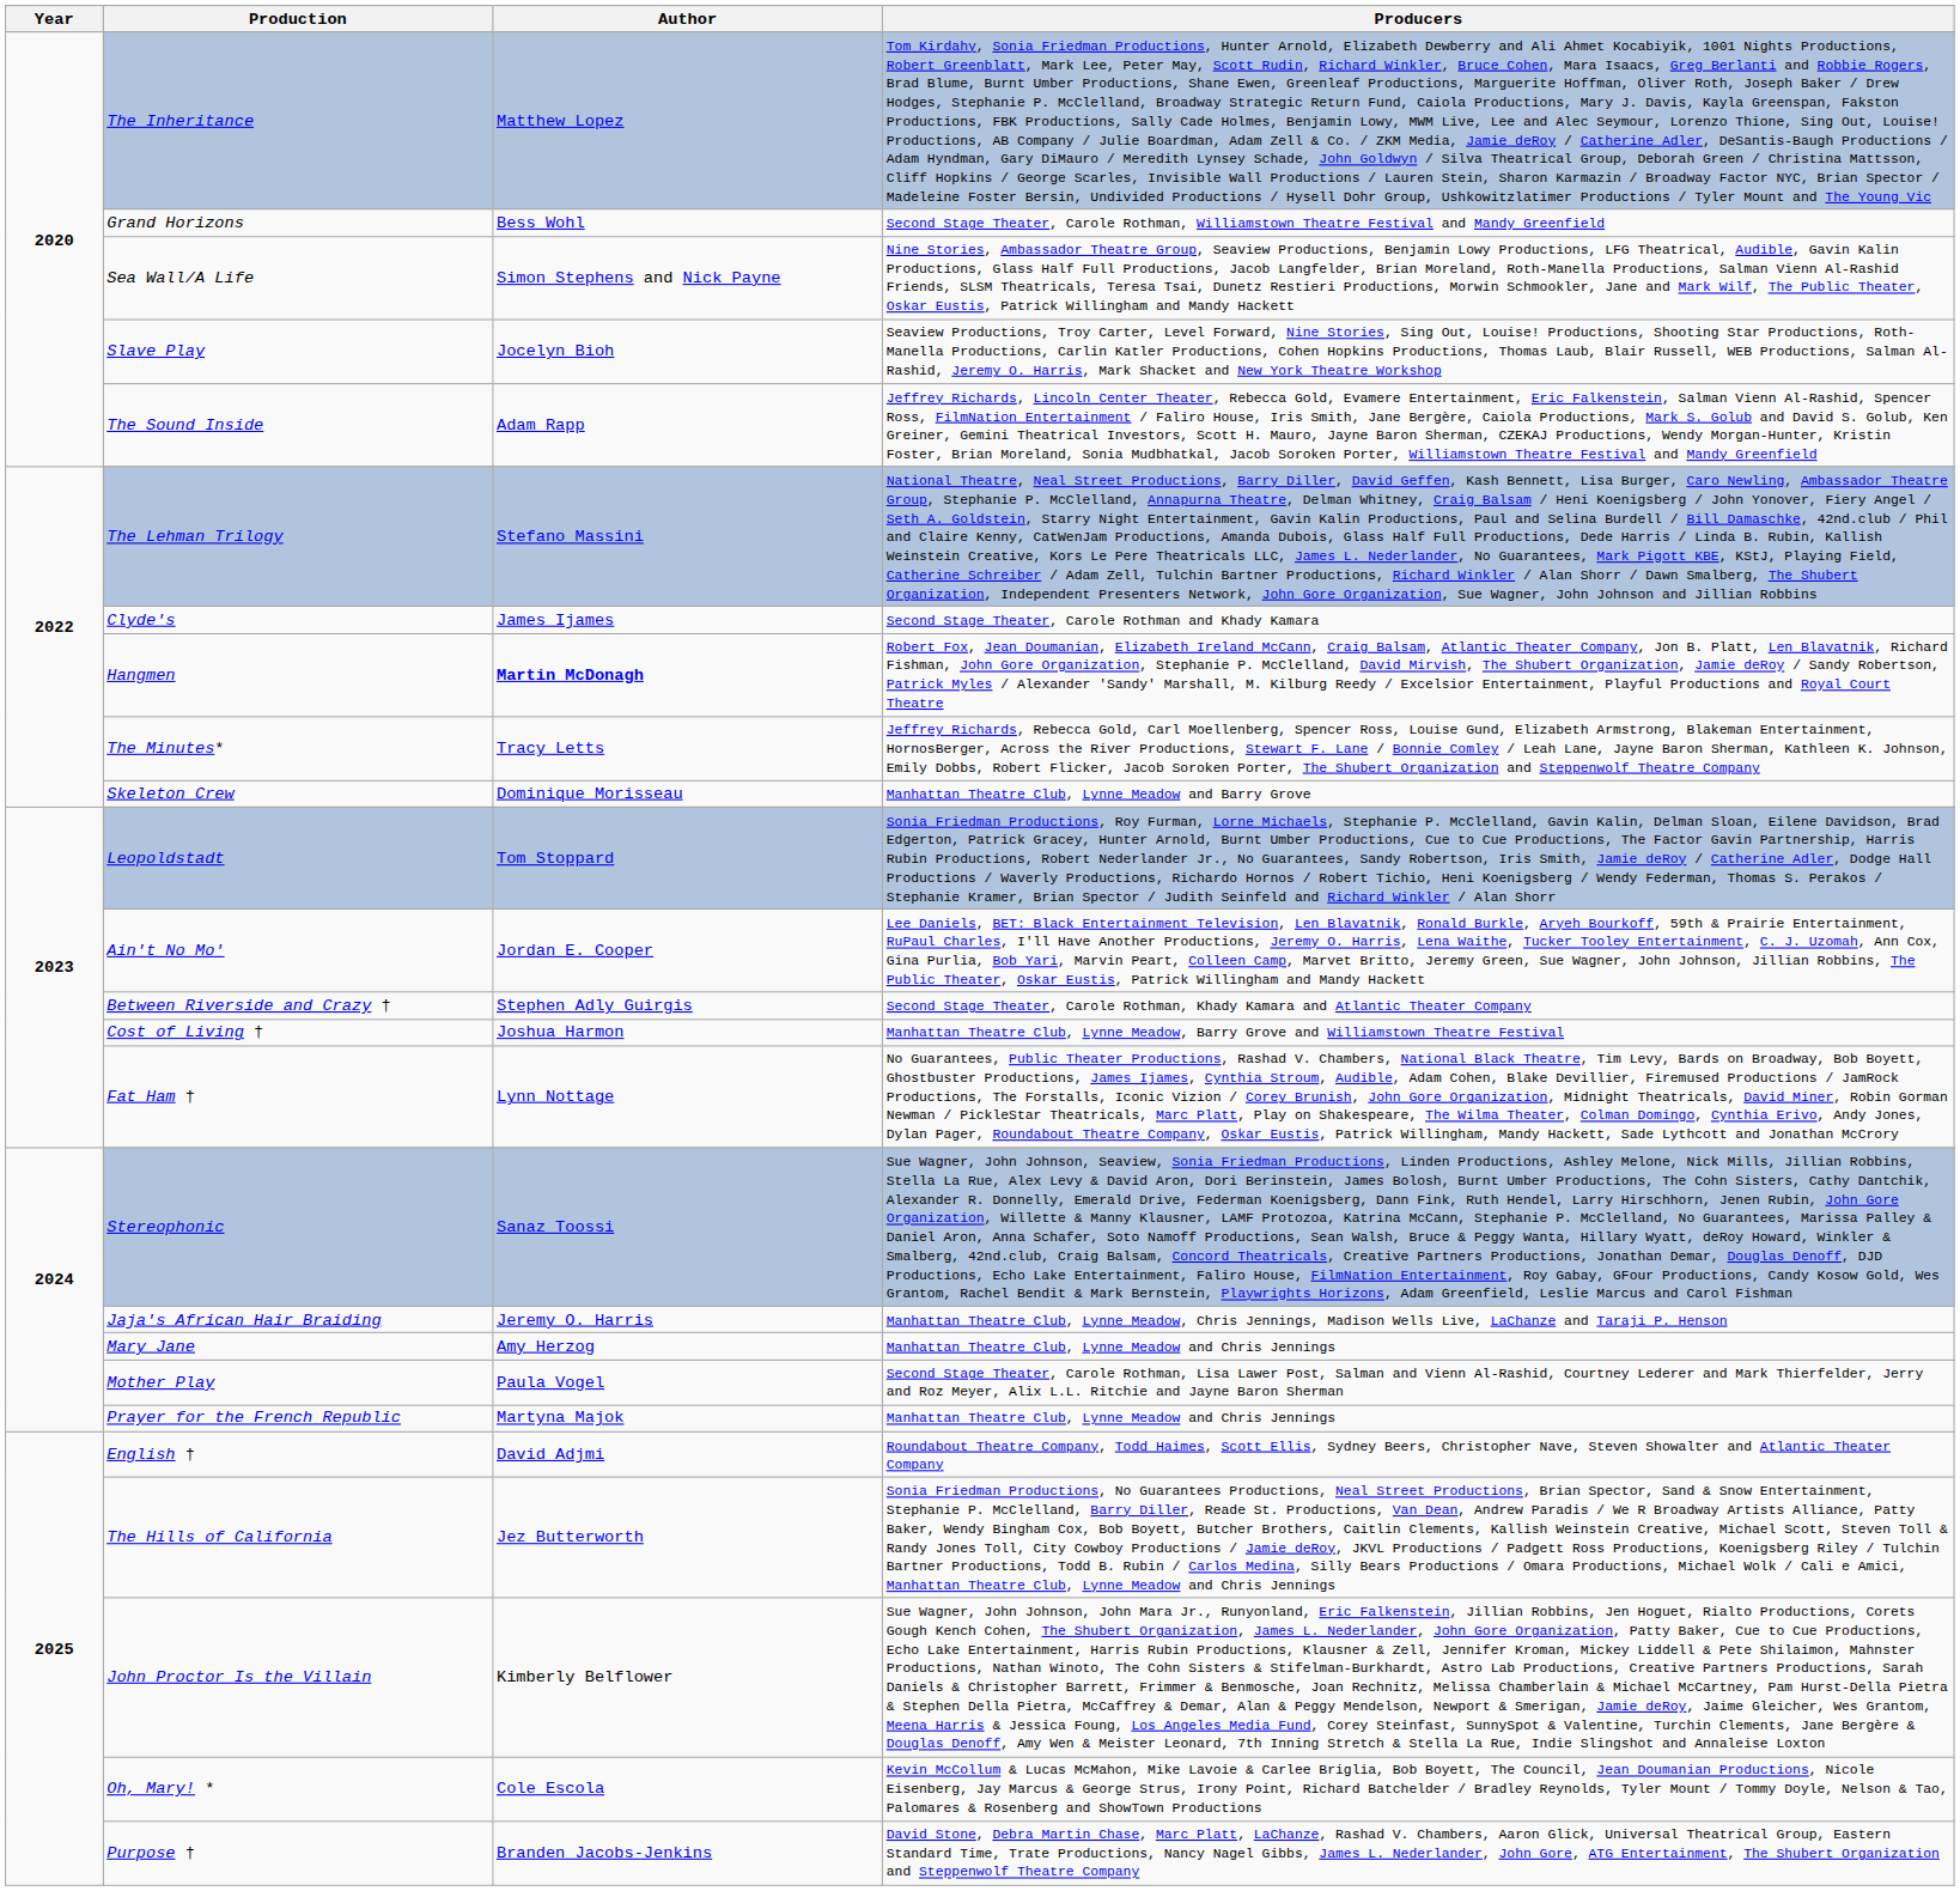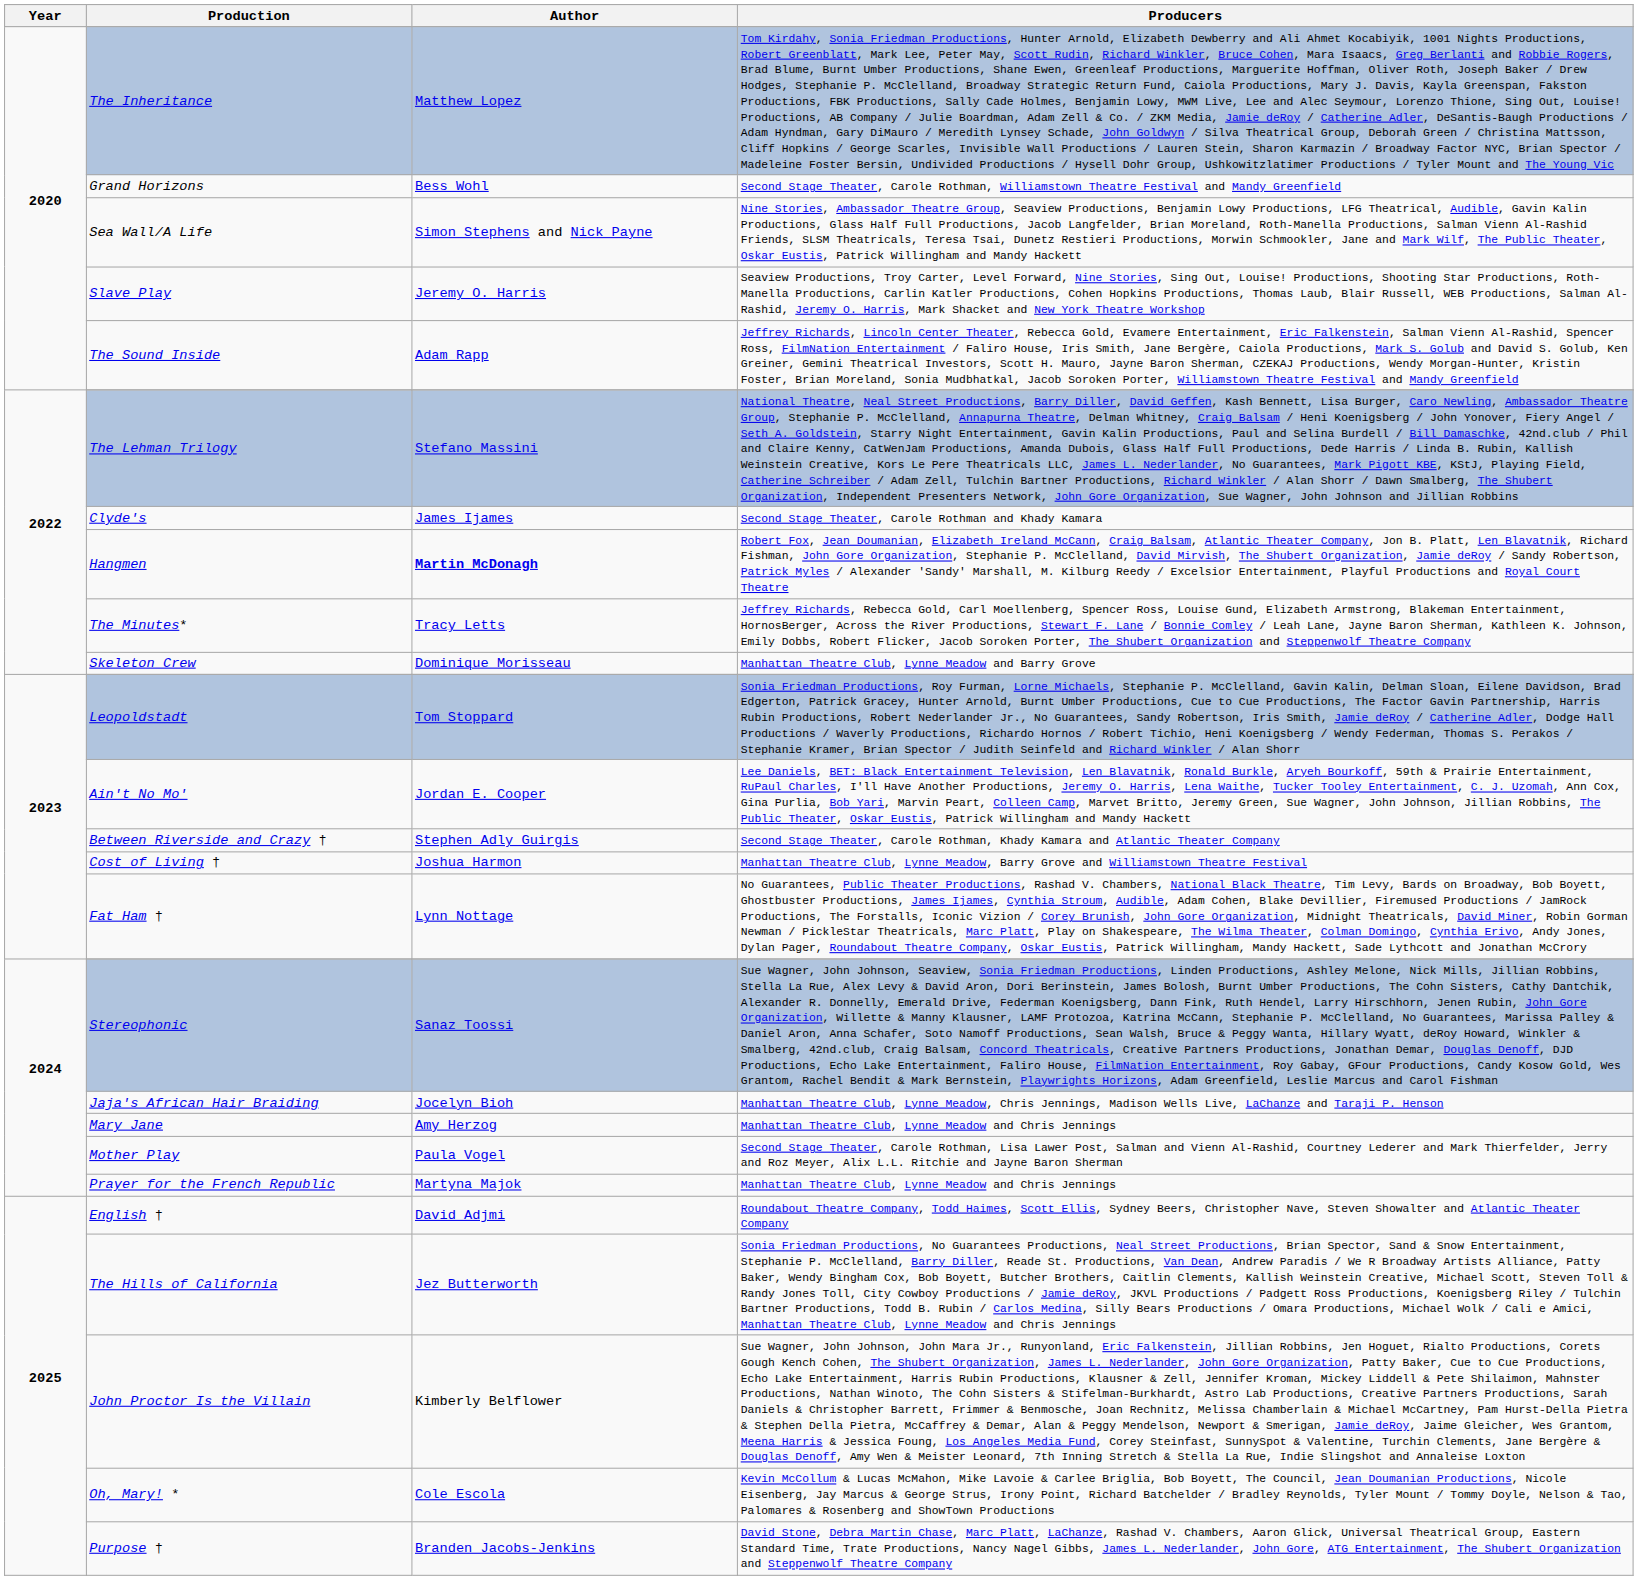Slave Play | Author: Jocelyn Bioh -> Jeremy O. Harris
Jaja's African Hair Braiding | Author: Jeremy O. Harris -> Jocelyn Bioh
